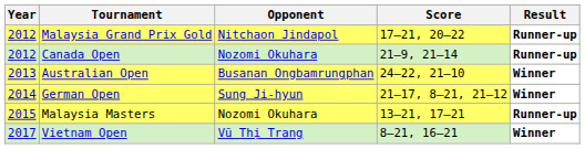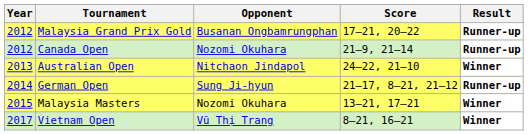Malaysia Grand Prix Gold | Opponent: Nitchaon Jindapol -> Busanan Ongbamrungphan
Australian Open | Opponent: Busanan Ongbamrungphan -> Nitchaon Jindapol
German Open | Result: Winner -> Runner-up
Malaysia Masters | Result: Runner-up -> Winner
